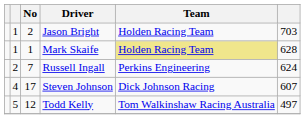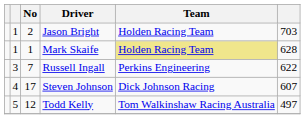Russell Ingall | column 2: 2 -> 3
Russell Ingall | column 6: 624 -> 622
